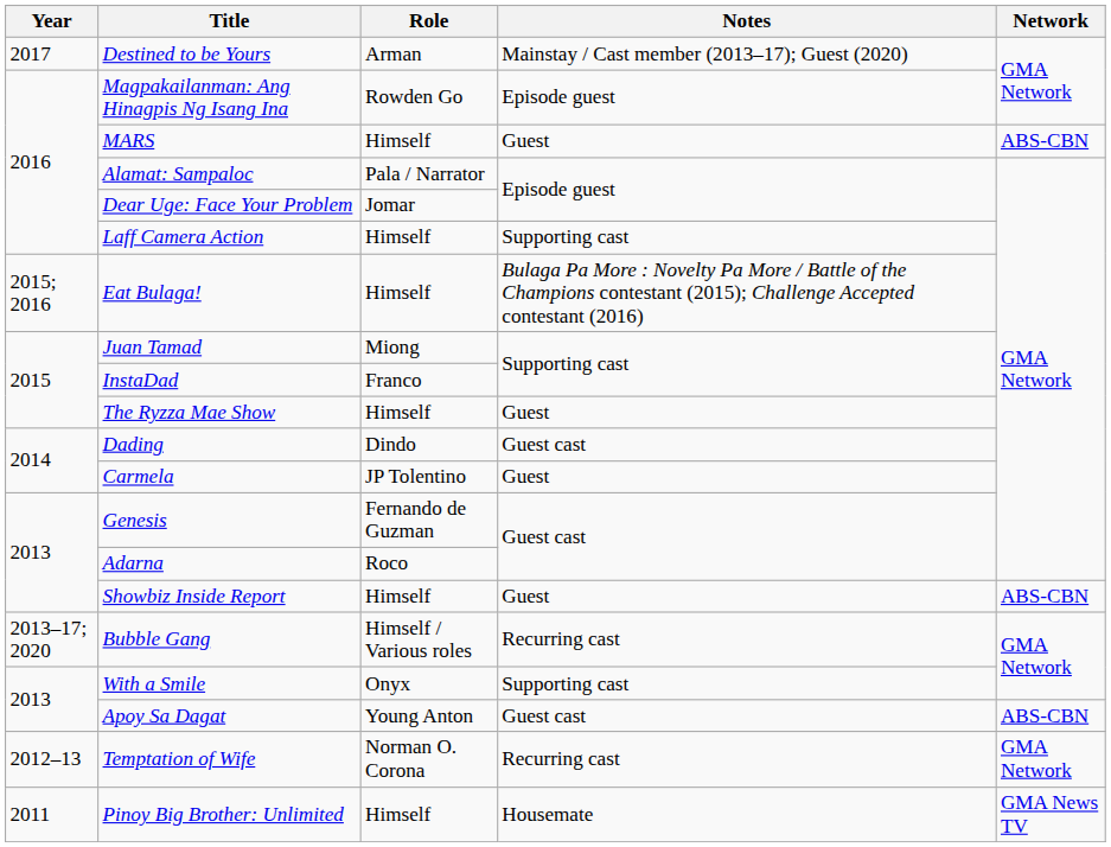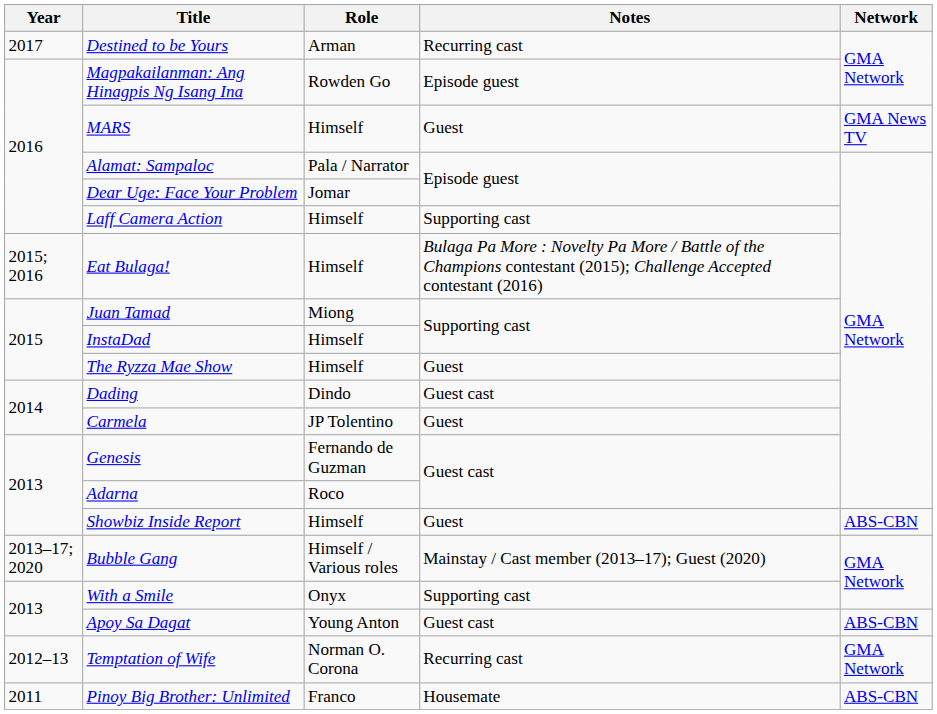Destined to be Yours | Notes: Mainstay / Cast member (2013–17); Guest (2020) -> Recurring cast
MARS | Network: ABS-CBN -> GMA News TV
InstaDad | Role: Franco -> Himself
Bubble Gang | Notes: Recurring cast -> Mainstay / Cast member (2013–17); Guest (2020)
Pinoy Big Brother: Unlimited | Role: Himself -> Franco
Pinoy Big Brother: Unlimited | Network: GMA News TV -> ABS-CBN
